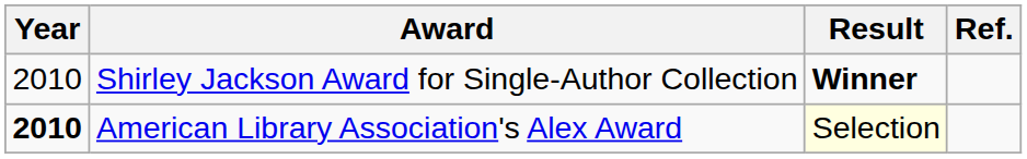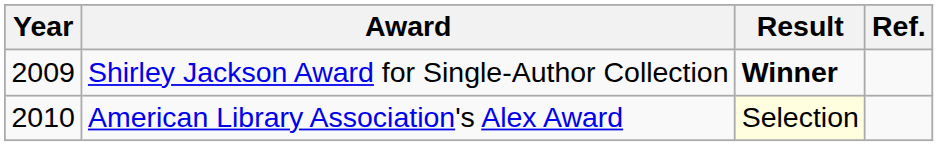Shirley Jackson Award for Single-Author Collection | Year: 2010 -> 2009
American Library Association's Alex Award | Year: bold -> normal
